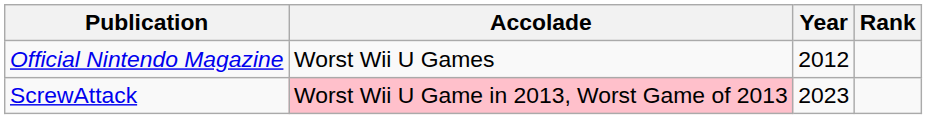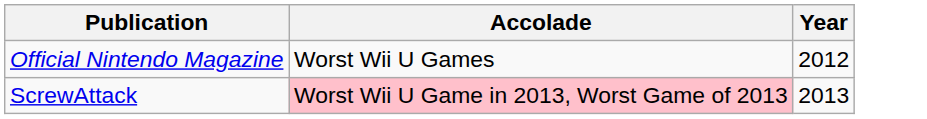- column: Rank
ScrewAttack | Year: 2023 -> 2013
